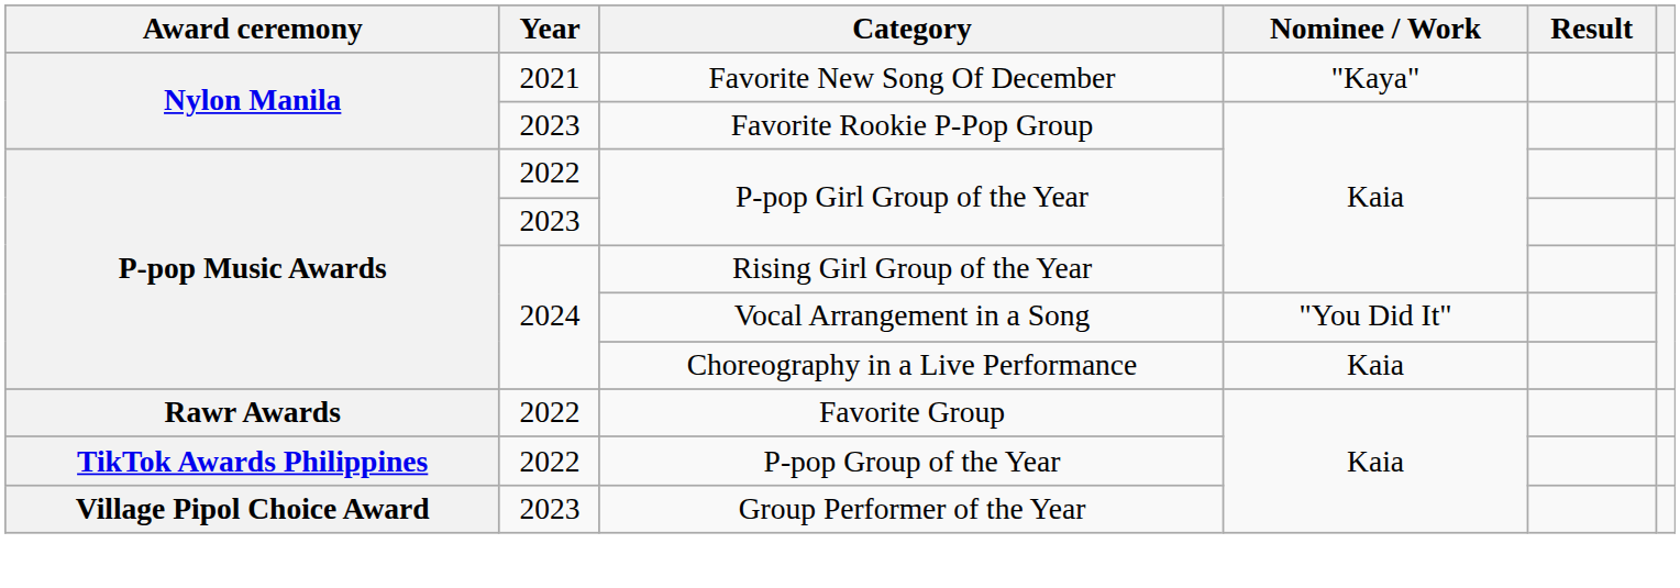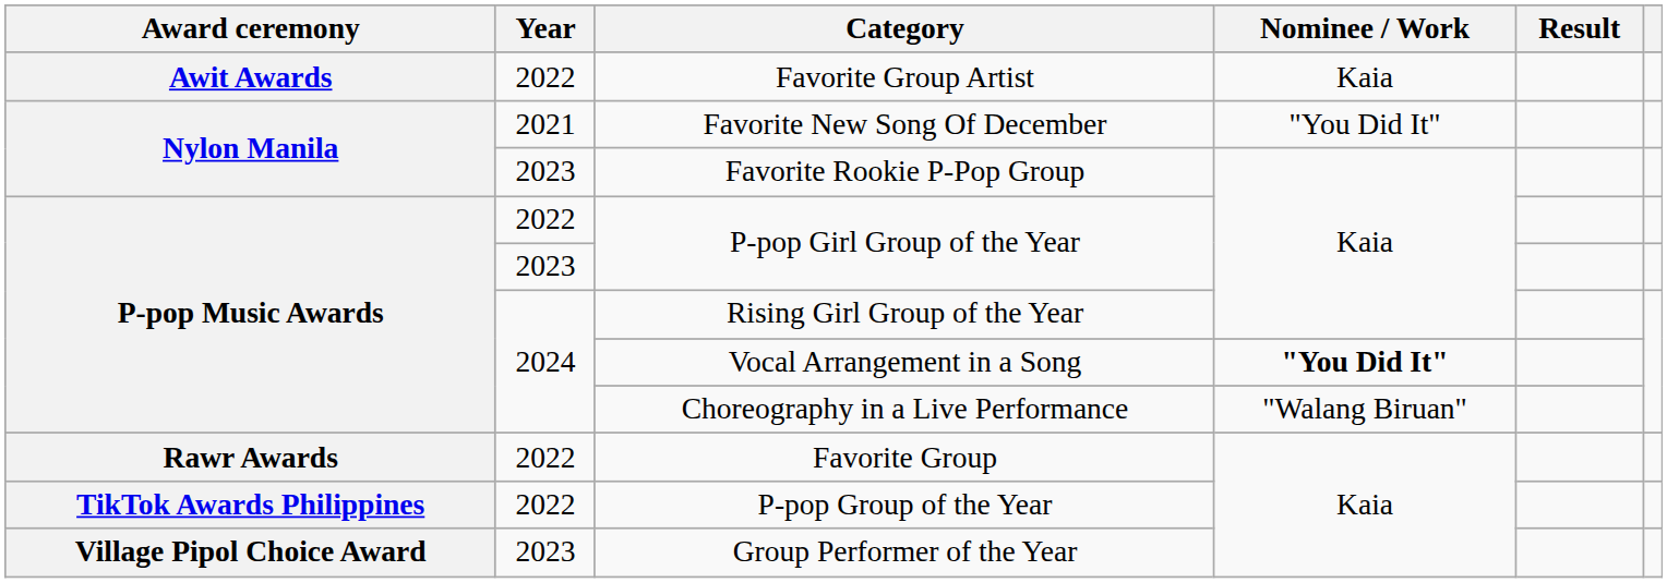+ row: Awit Awards | 2022 | Favorite Group Artist | Kaia
Favorite New Song Of December | Nominee / Work: "Kaya" -> "You Did It"
Vocal Arrangement in a Song | Nominee / Work: normal -> bold
Choreography in a Live Performance | Nominee / Work: Kaia -> "Walang Biruan"
